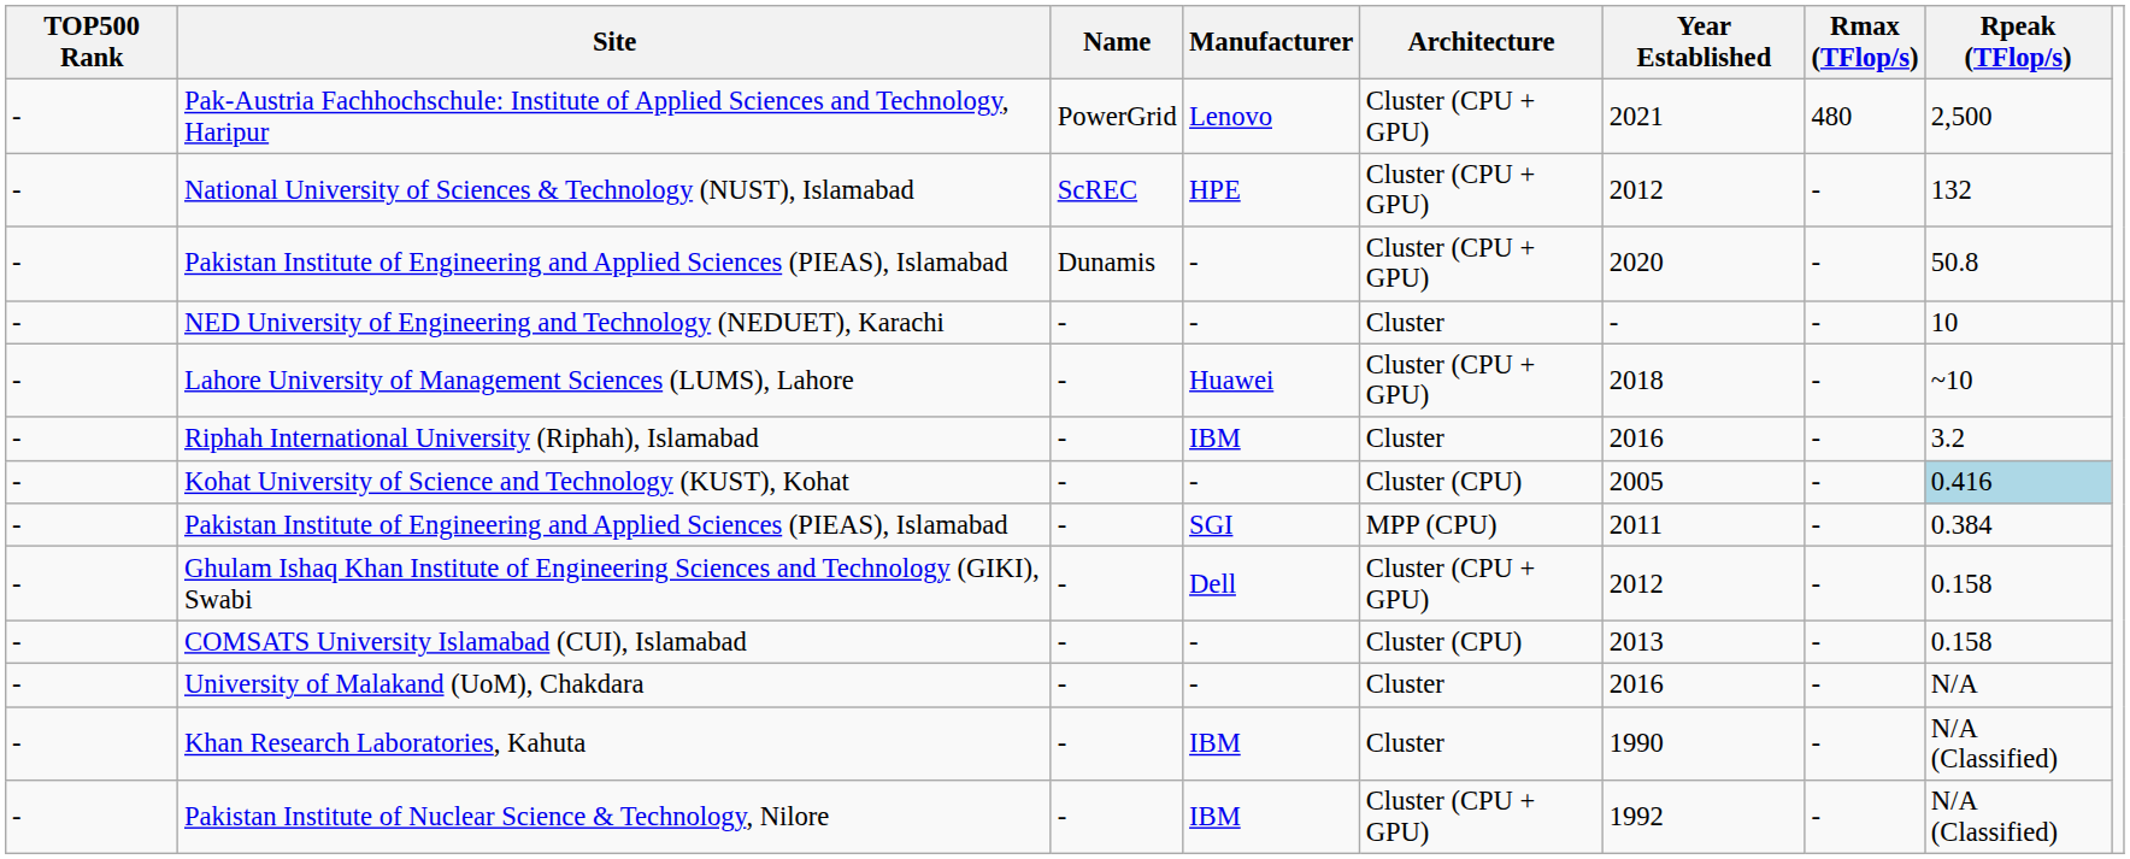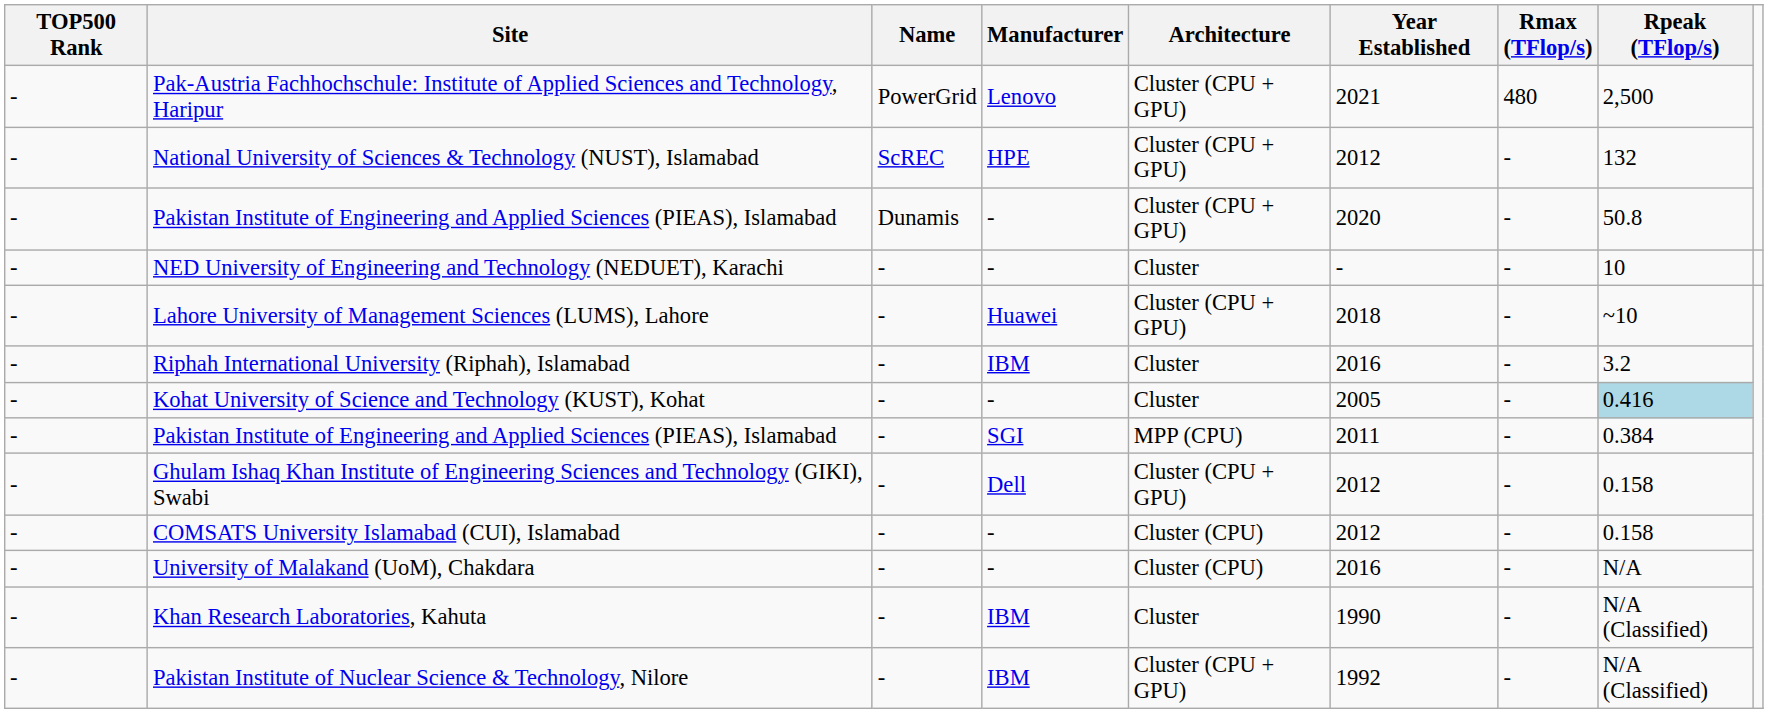Kohat University of Science and Technology (KUST), Kohat | Architecture: Cluster (CPU) -> Cluster
COMSATS University Islamabad (CUI), Islamabad | Year Established: 2013 -> 2012
University of Malakand (UoM), Chakdara | Architecture: Cluster -> Cluster (CPU)
